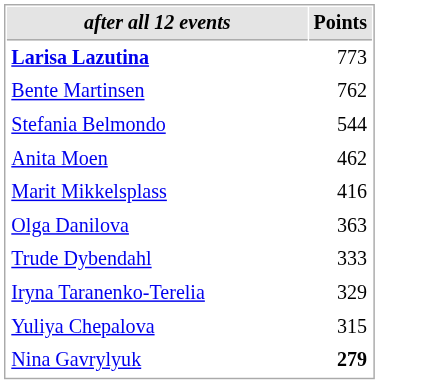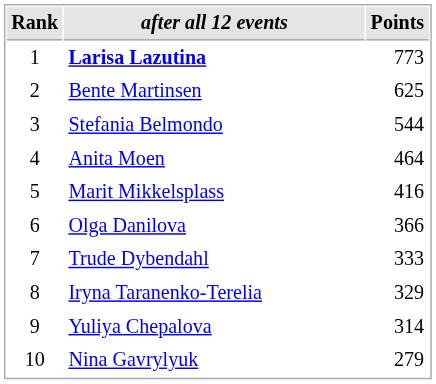+ column: Rank | 1 | 2 | 3 | 4 | 5 | 6 | 7 | 8 | 9 | 10
Bente Martinsen | Points: 762 -> 625
Anita Moen | Points: 462 -> 464
Olga Danilova | Points: 363 -> 366
Yuliya Chepalova | Points: 315 -> 314
Nina Gavrylyuk | Points: bold -> normal
